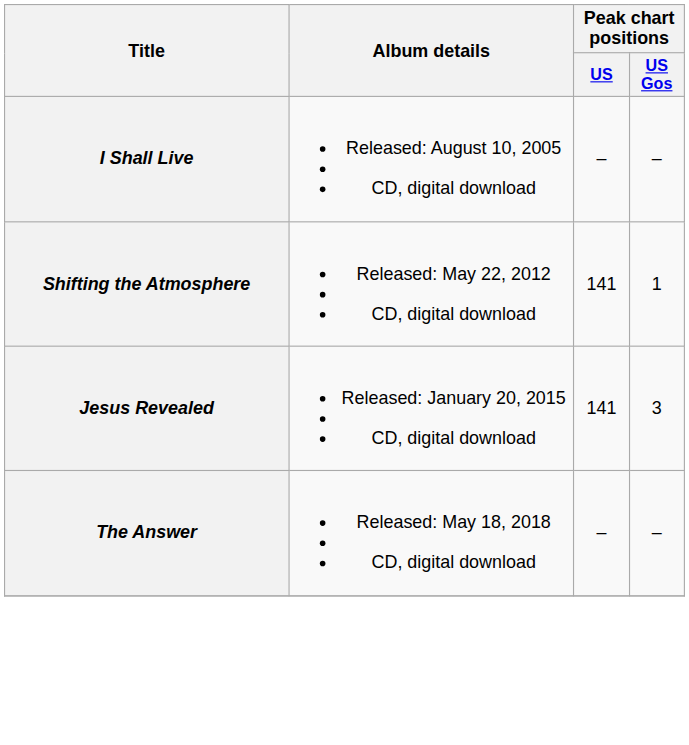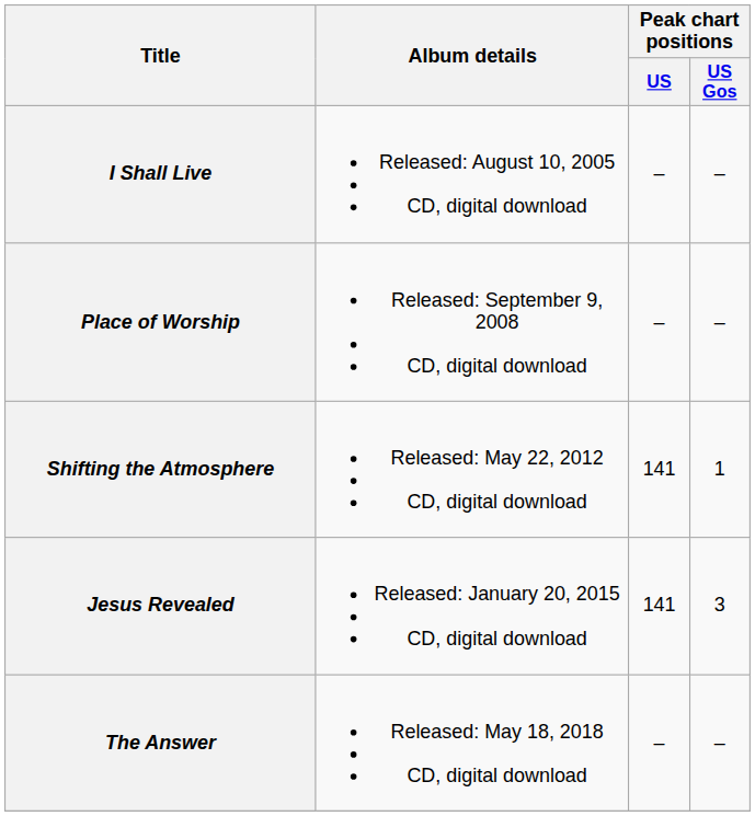+ row: Place of Worship | Released: September 9, 2008 CD, digital download | – | –
